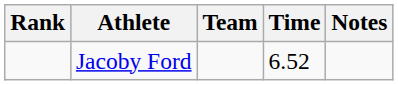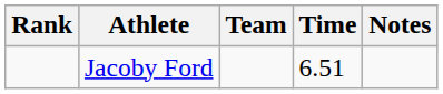Jacoby Ford | Time: 6.52 -> 6.51
